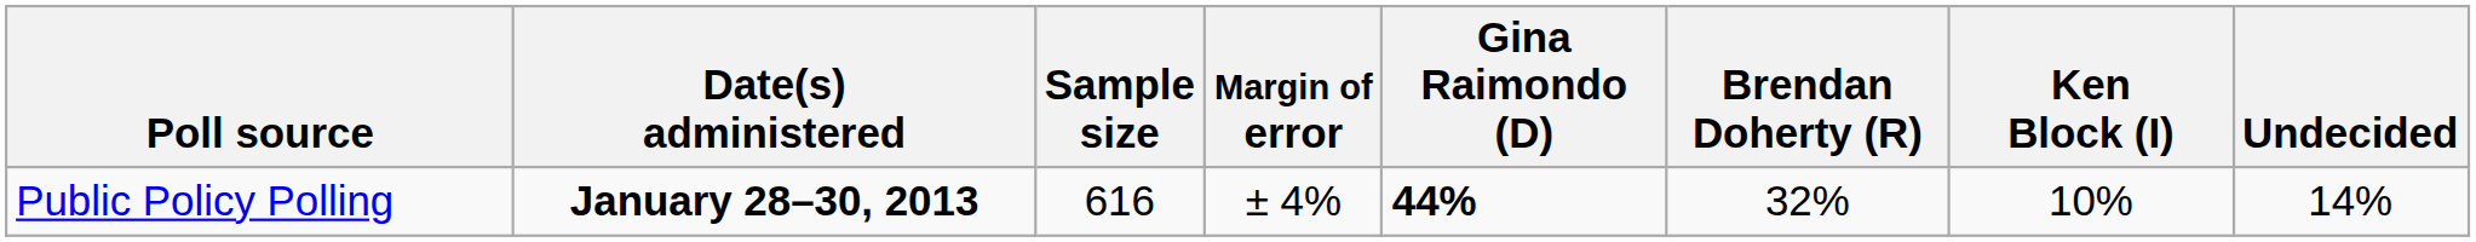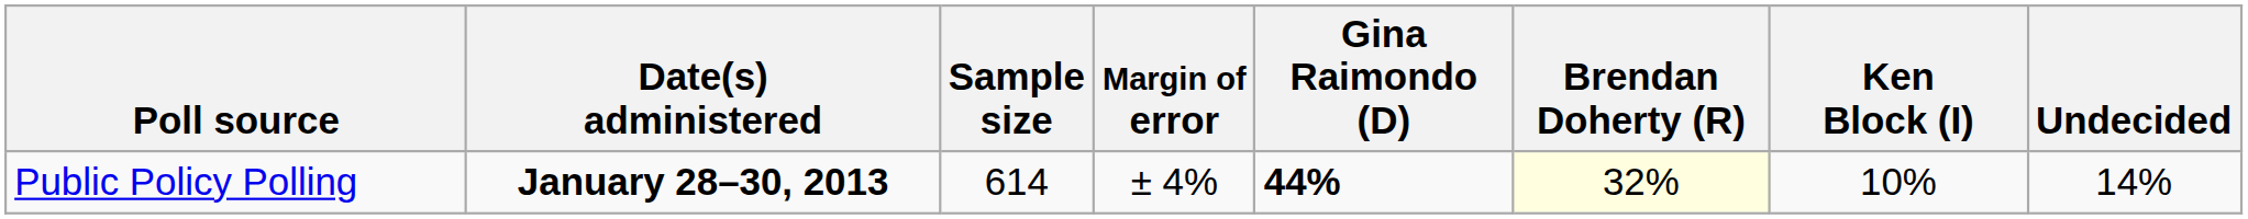Public Policy Polling | Sample size: 616 -> 614
Public Policy Polling | Brendan Doherty (R): no background -> lightyellow background
